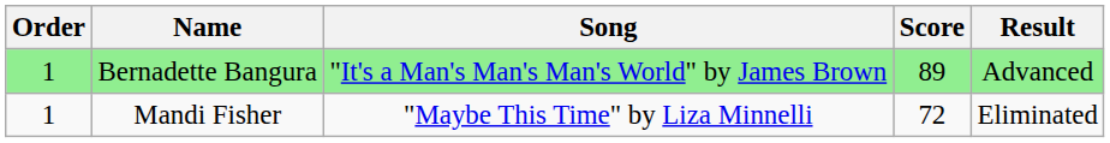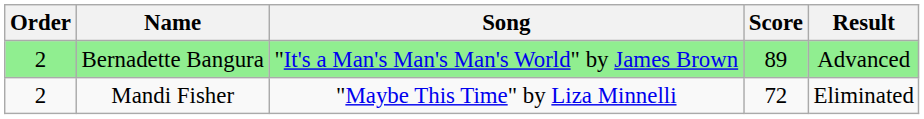Bernadette Bangura | Order: 1 -> 2
Mandi Fisher | Order: 1 -> 2
